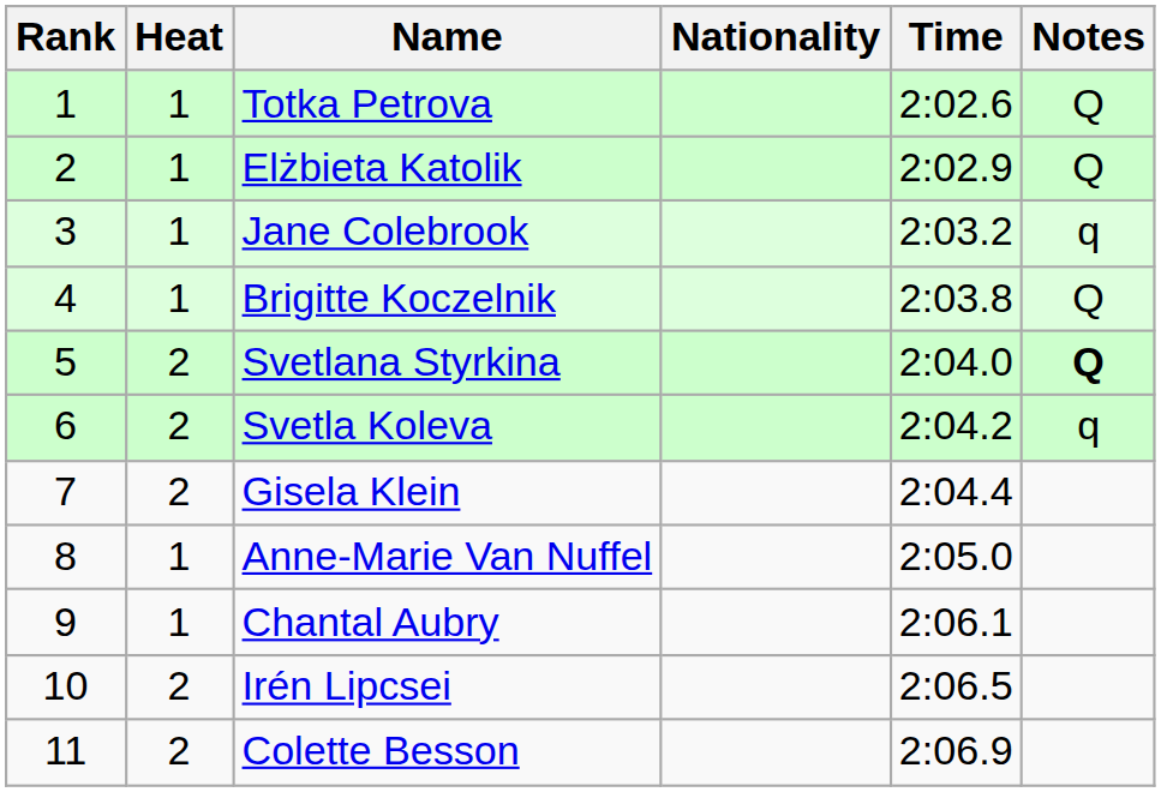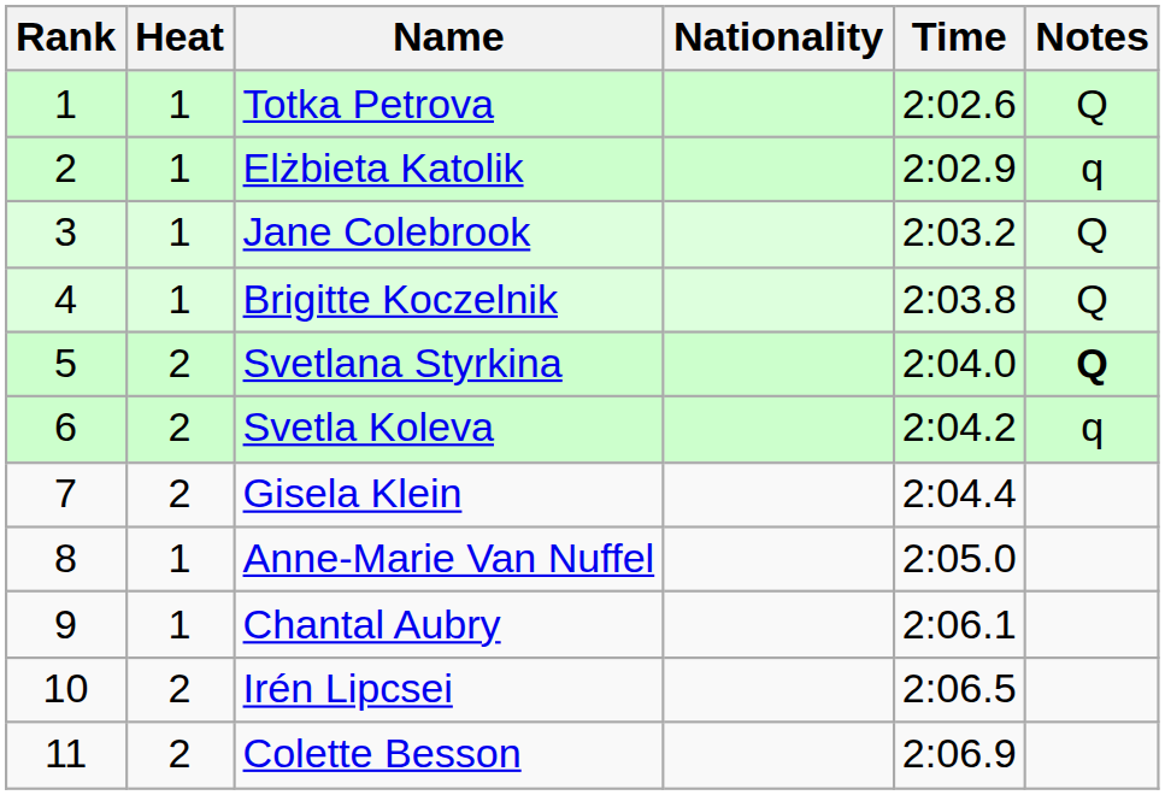Elżbieta Katolik | Notes: Q -> q
Jane Colebrook | Notes: q -> Q
